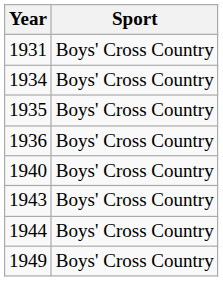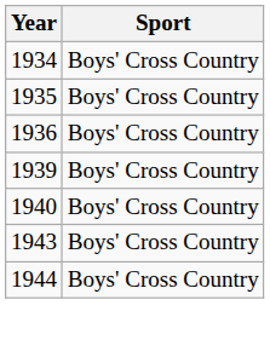- row: 1931 | Boys' Cross Country
+ row: 1939 | Boys' Cross Country
- row: 1949 | Boys' Cross Country
